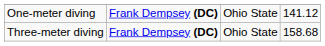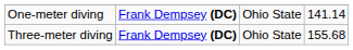One-meter diving | column 4: 141.12 -> 141.14
Three-meter diving | column 4: 158.68 -> 155.68
